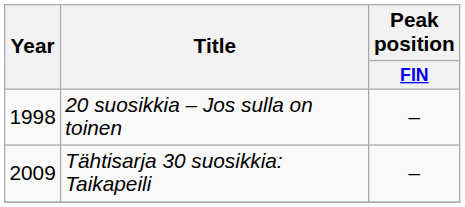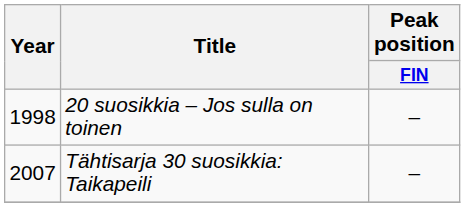Tähtisarja 30 suosikkia: Taikapeili | Year: 2009 -> 2007
